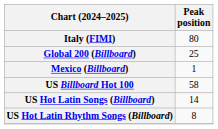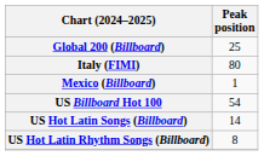rows swapped: Global 200 (Billboard) <-> Italy (FIMI)
US Billboard Hot 100 | Peak position: 58 -> 54
